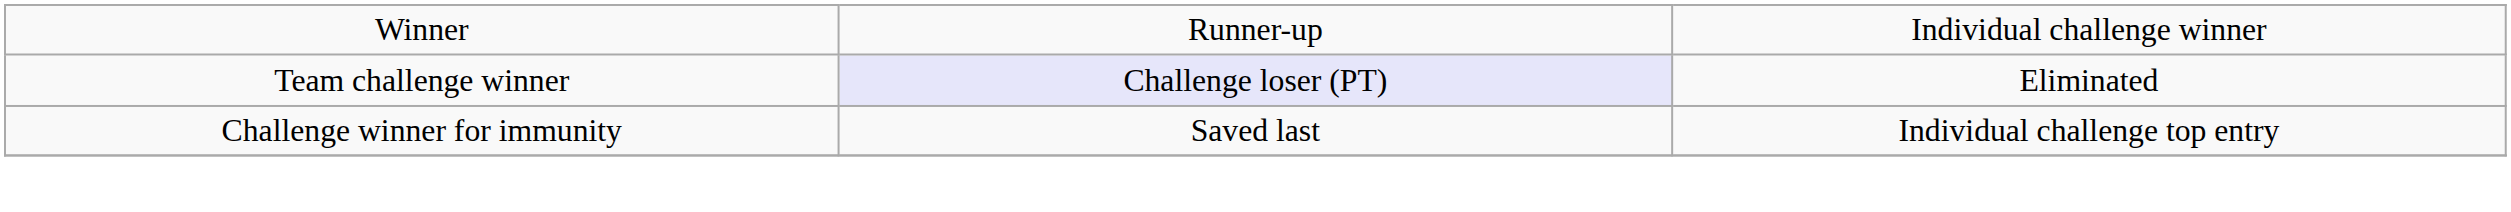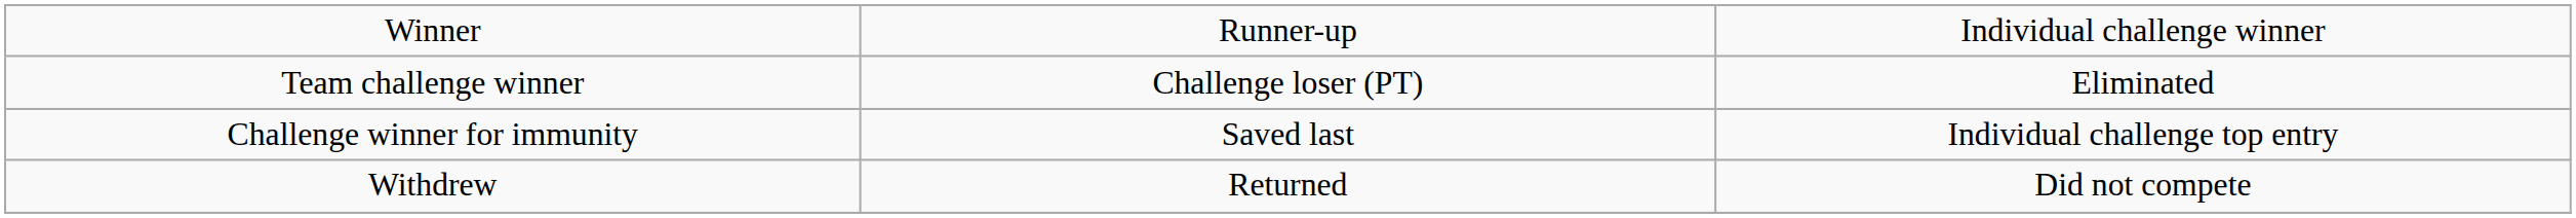Team challenge winner | column 2: lavender background -> no background
+ row: Withdrew | Returned | Did not compete
